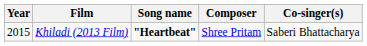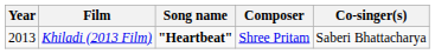Khiladi (2013 Film) | Year: 2015 -> 2013
